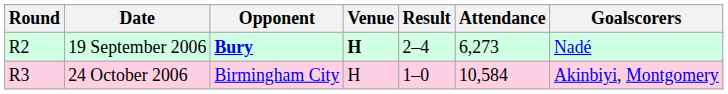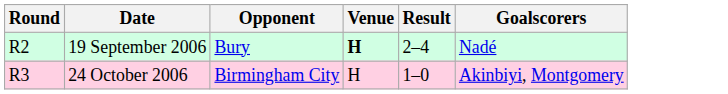- column: Attendance | 6,273 | 10,584
19 September 2006 | Opponent: bold -> normal
